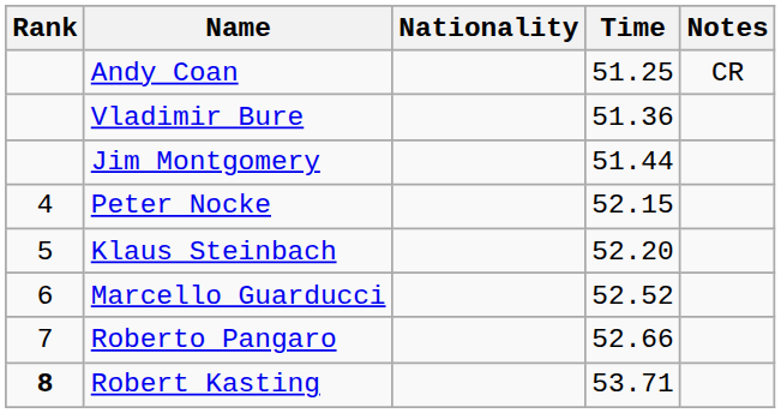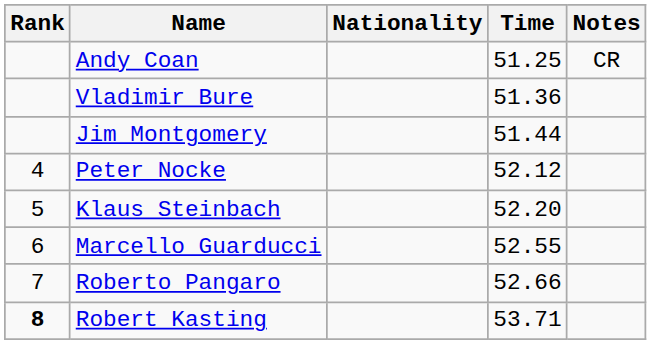Peter Nocke | Time: 52.15 -> 52.12
Marcello Guarducci | Time: 52.52 -> 52.55
